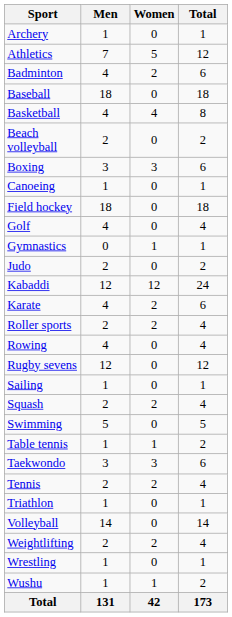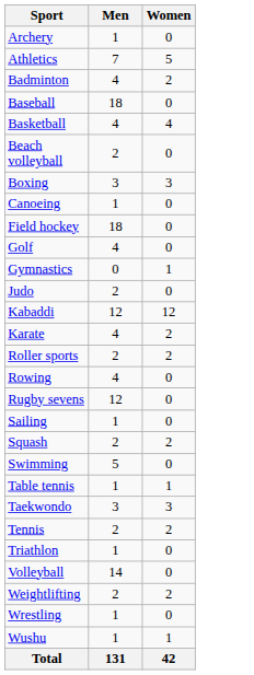- column: Total | 1 | 12 | 6 | 18 | 8 | 2 | 6 | 1 | 18 | 4 | 1 | 2 | 24 | 6 | 4 | 4 | 12 | 1 | 4 | 5 | 2 | 6 | 4 | 1 | 14 | 4 | 1 | 2 | 173
